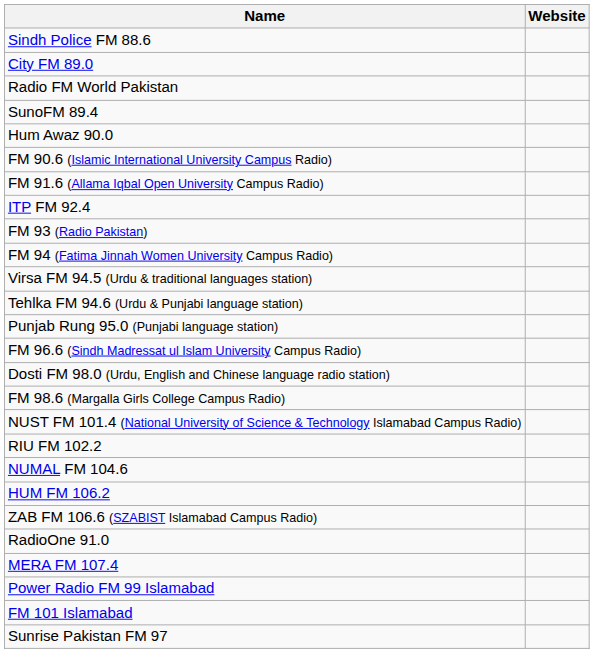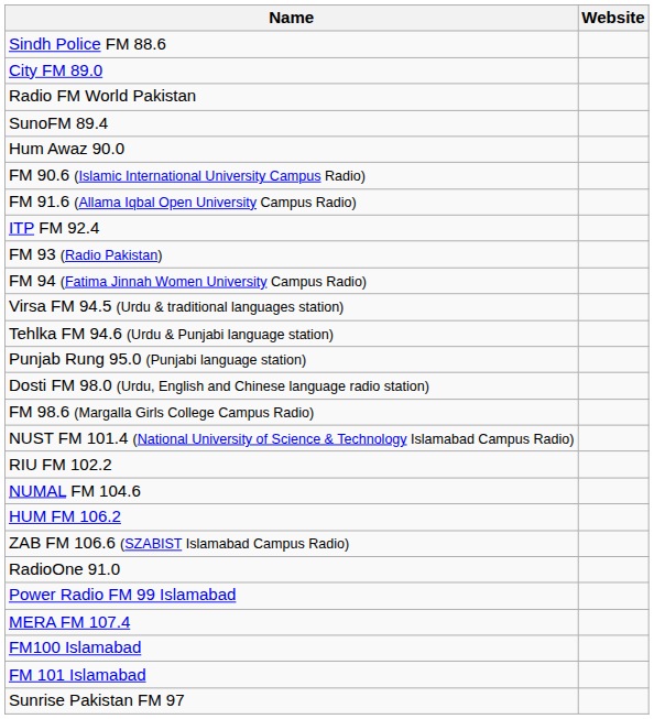- row: FM 96.6 (Sindh Madressat ul Islam University Campus Radio)
rows swapped: Power Radio FM 99 Islamabad <-> MERA FM 107.4
+ row: FM100 Islamabad
